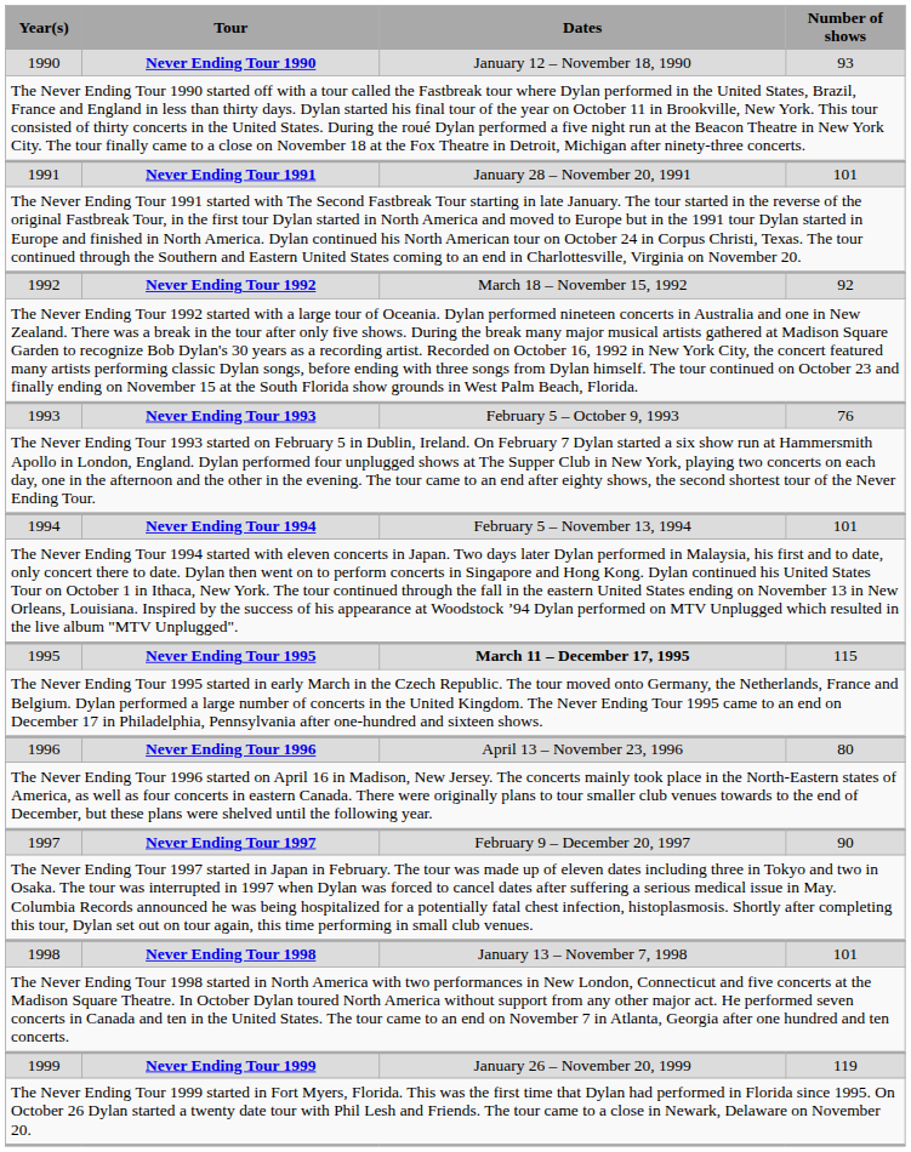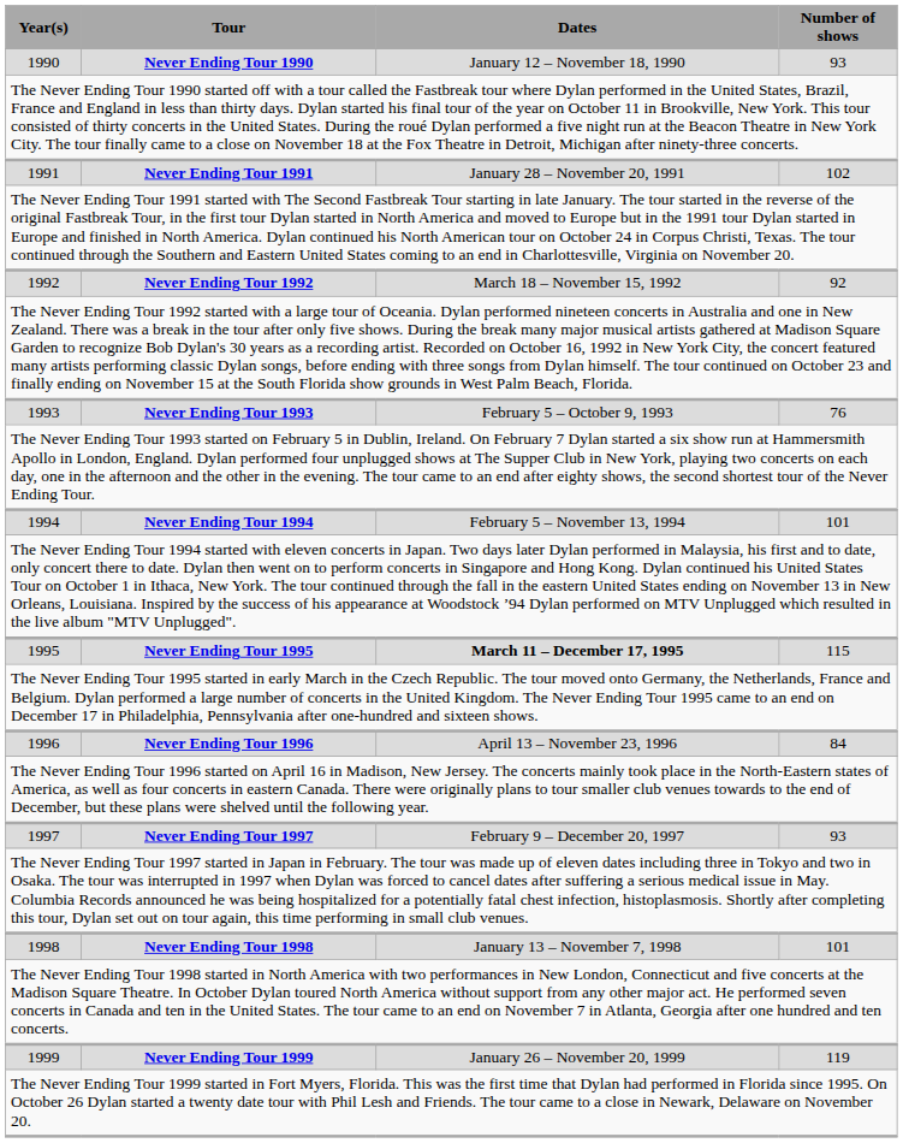1991 | Number of shows: 101 -> 102
1996 | Number of shows: 80 -> 84
1997 | Number of shows: 90 -> 93
